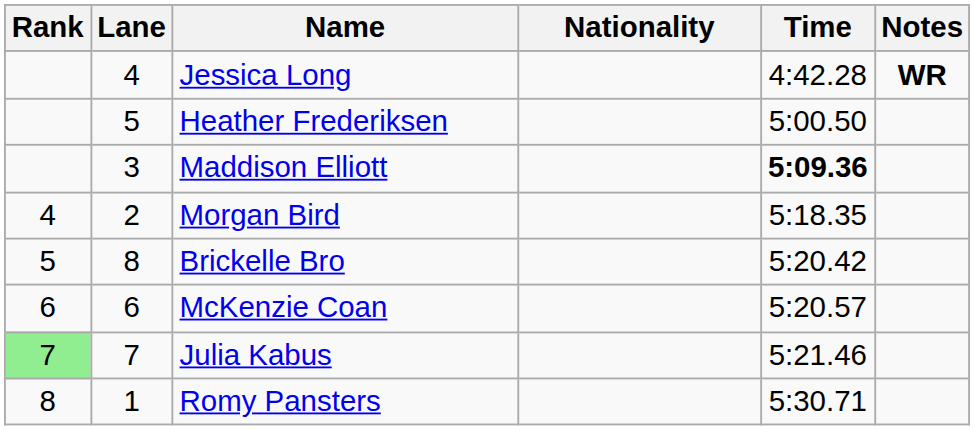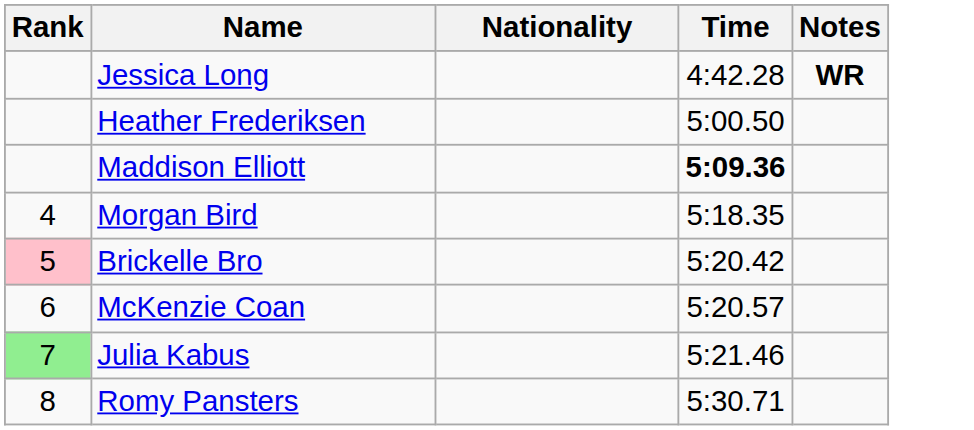- column: Lane | 4 | 5 | 3 | 2 | 8 | 6 | 7 | 1
Brickelle Bro | Rank: no background -> pink background
